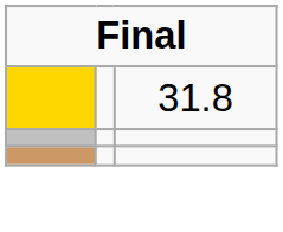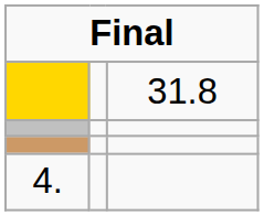+ row: 4.
